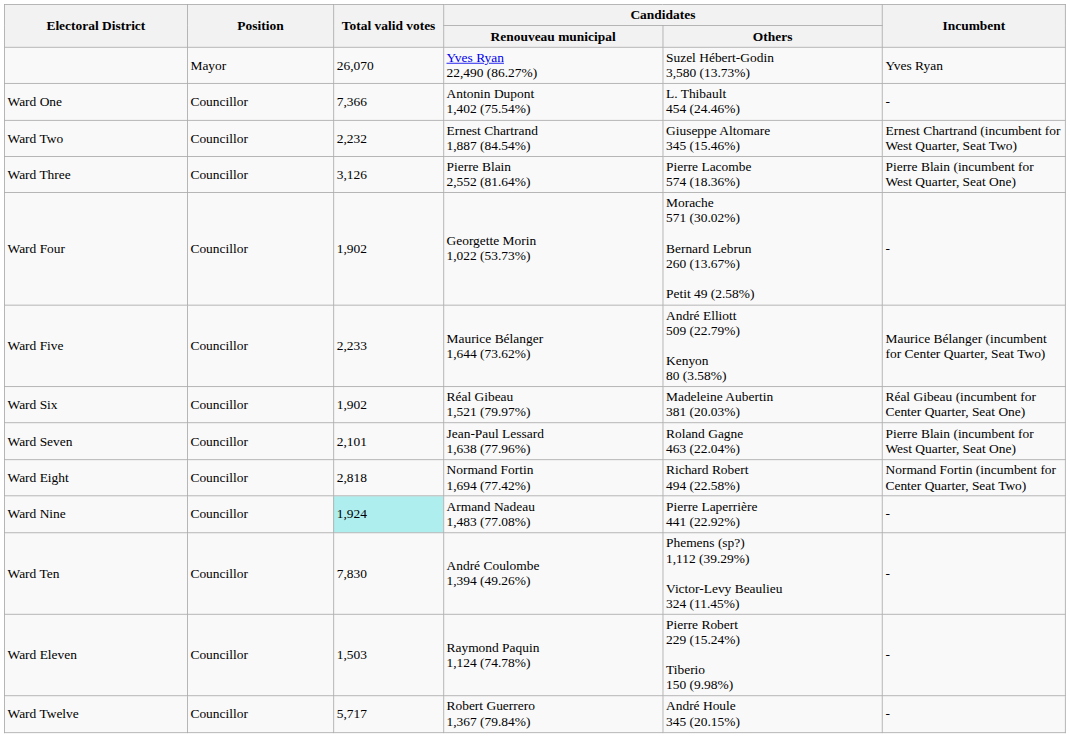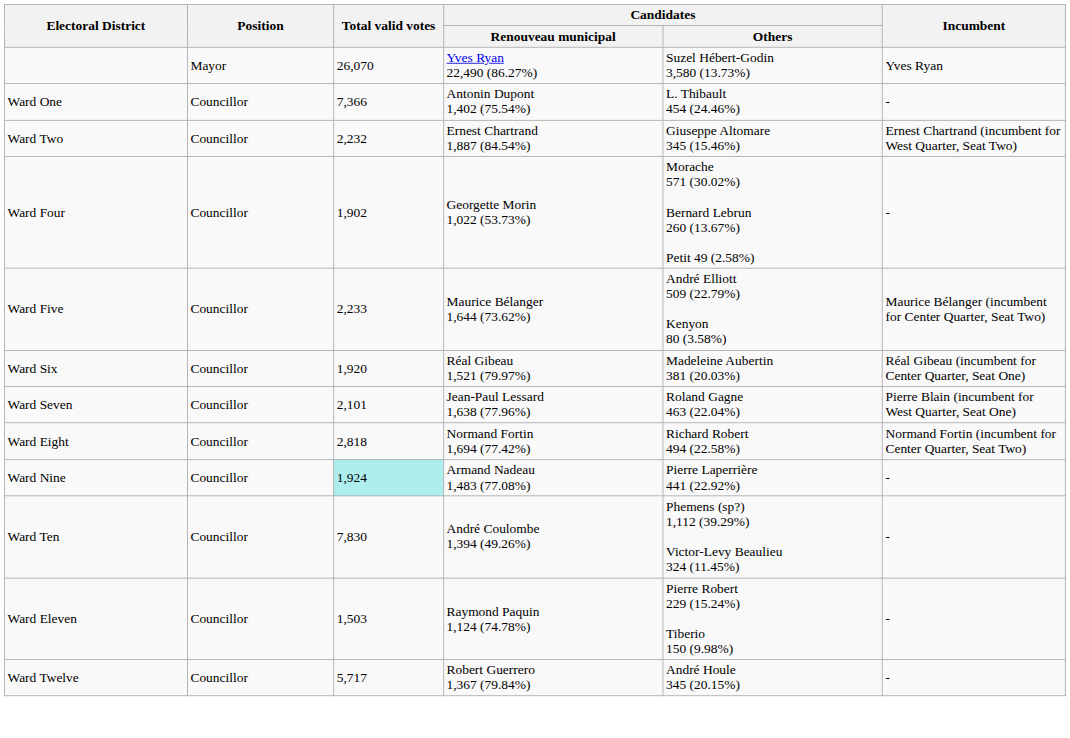- row: Ward Three | Councillor | 3,126 | Pierre Blain 2,552 (81.64%) | Pierre Lacombe 574 (18.36%) | Pierre Blain (incumbent for West Quarter, Seat One)
Ward Six | Total valid votes: 1,902 -> 1,920
